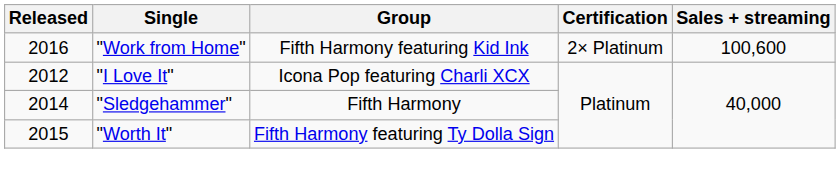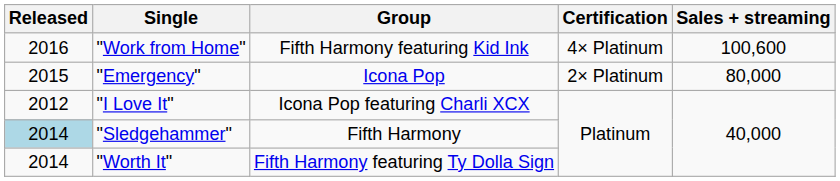"Work from Home" | Certification: 2× Platinum -> 4× Platinum
+ row: 2015 | "Emergency" | Icona Pop | 2× Platinum | 80,000
"Sledgehammer" | Released: no background -> lightblue background
"Worth It" | Released: 2015 -> 2014
